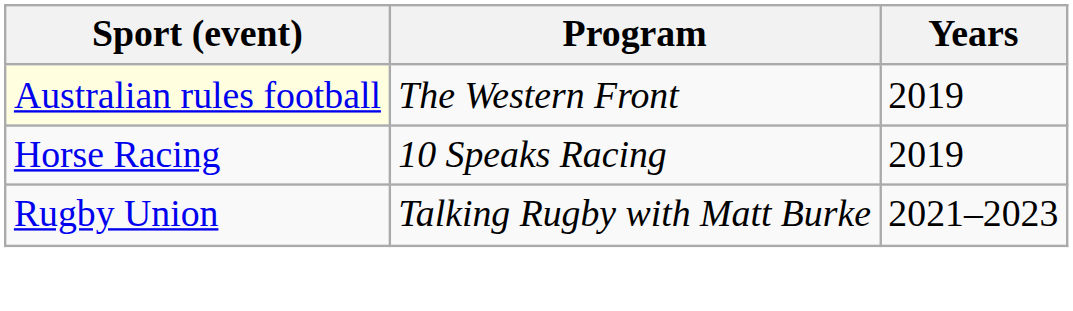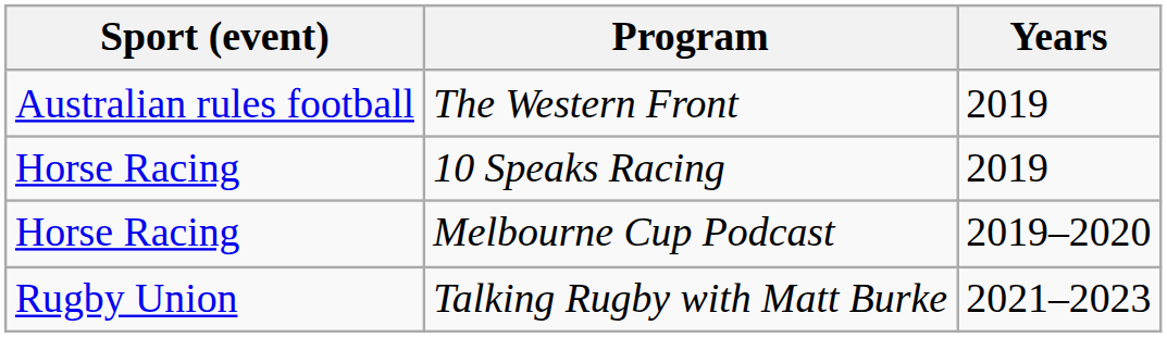The Western Front | Sport (event): lightyellow background -> no background
+ row: Horse Racing | Melbourne Cup Podcast | 2019–2020
